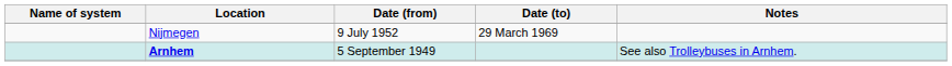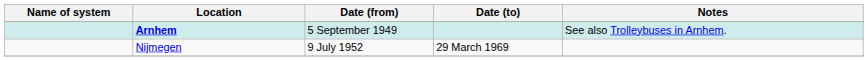rows swapped: Arnhem <-> Nijmegen
